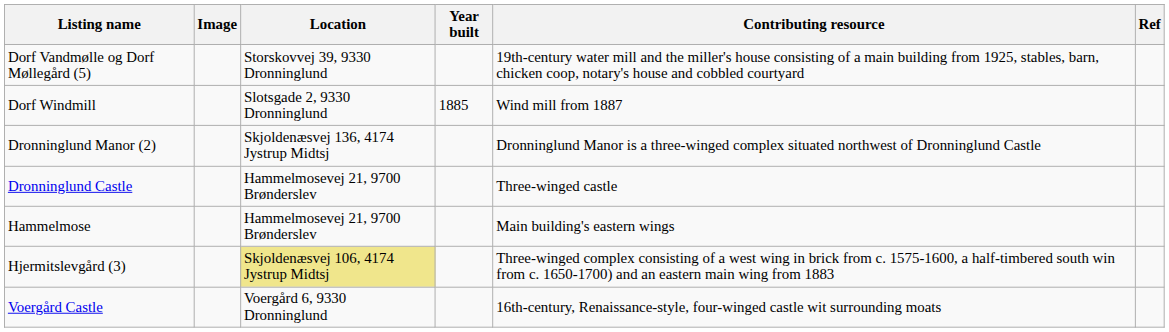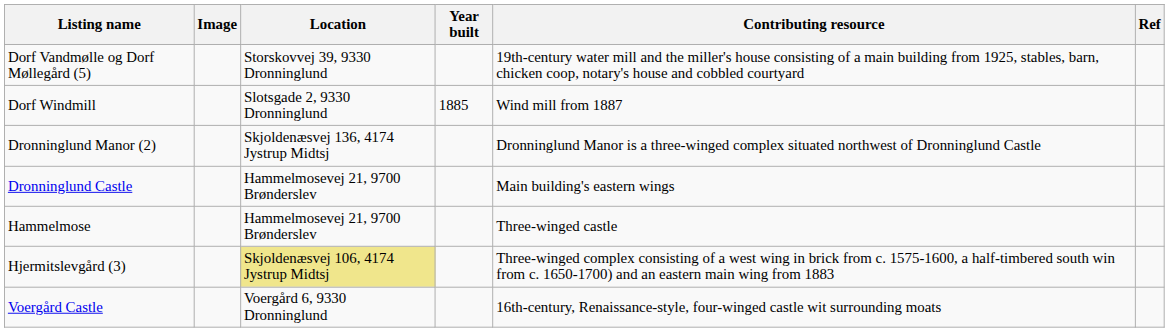Dronninglund Castle | Contributing resource: Three-winged castle -> Main building's eastern wings
Hammelmose | Contributing resource: Main building's eastern wings -> Three-winged castle
